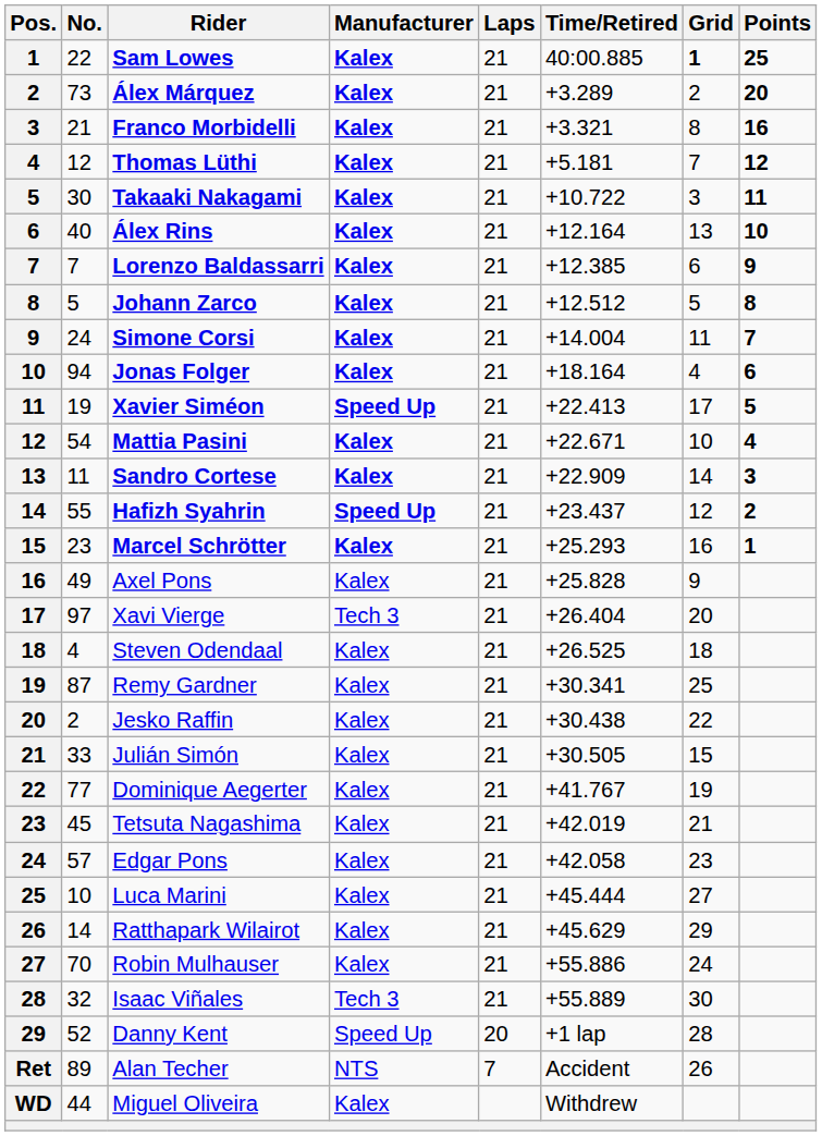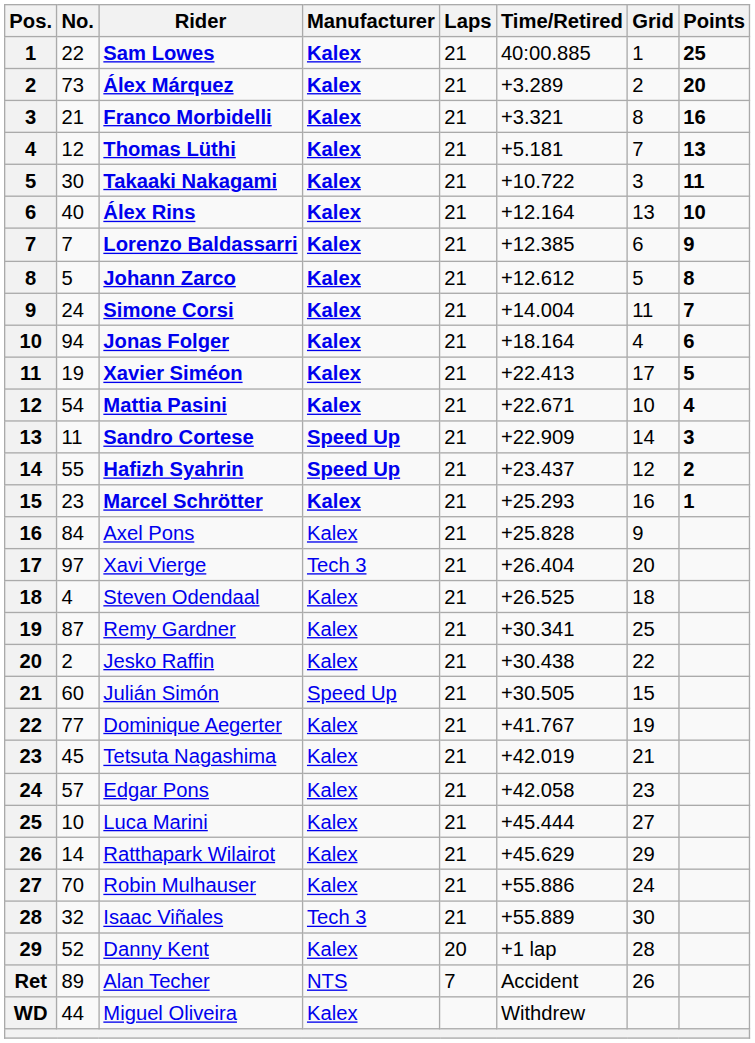Sam Lowes | Grid: bold -> normal
Thomas Lüthi | Points: 12 -> 13
Johann Zarco | Time/Retired: +12.512 -> +12.612
Xavier Siméon | Manufacturer: Speed Up -> Kalex
Sandro Cortese | Manufacturer: Kalex -> Speed Up
Axel Pons | No.: 49 -> 84
Julián Simón | No.: 33 -> 60
Julián Simón | Manufacturer: Kalex -> Speed Up
Danny Kent | Manufacturer: Speed Up -> Kalex
